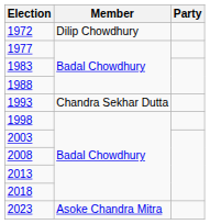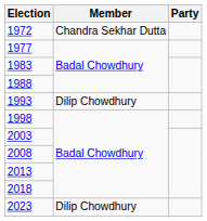1972 | Member: Dilip Chowdhury -> Chandra Sekhar Dutta
1993 | Member: Chandra Sekhar Dutta -> Dilip Chowdhury
2023 | Member: Asoke Chandra Mitra -> Dilip Chowdhury
